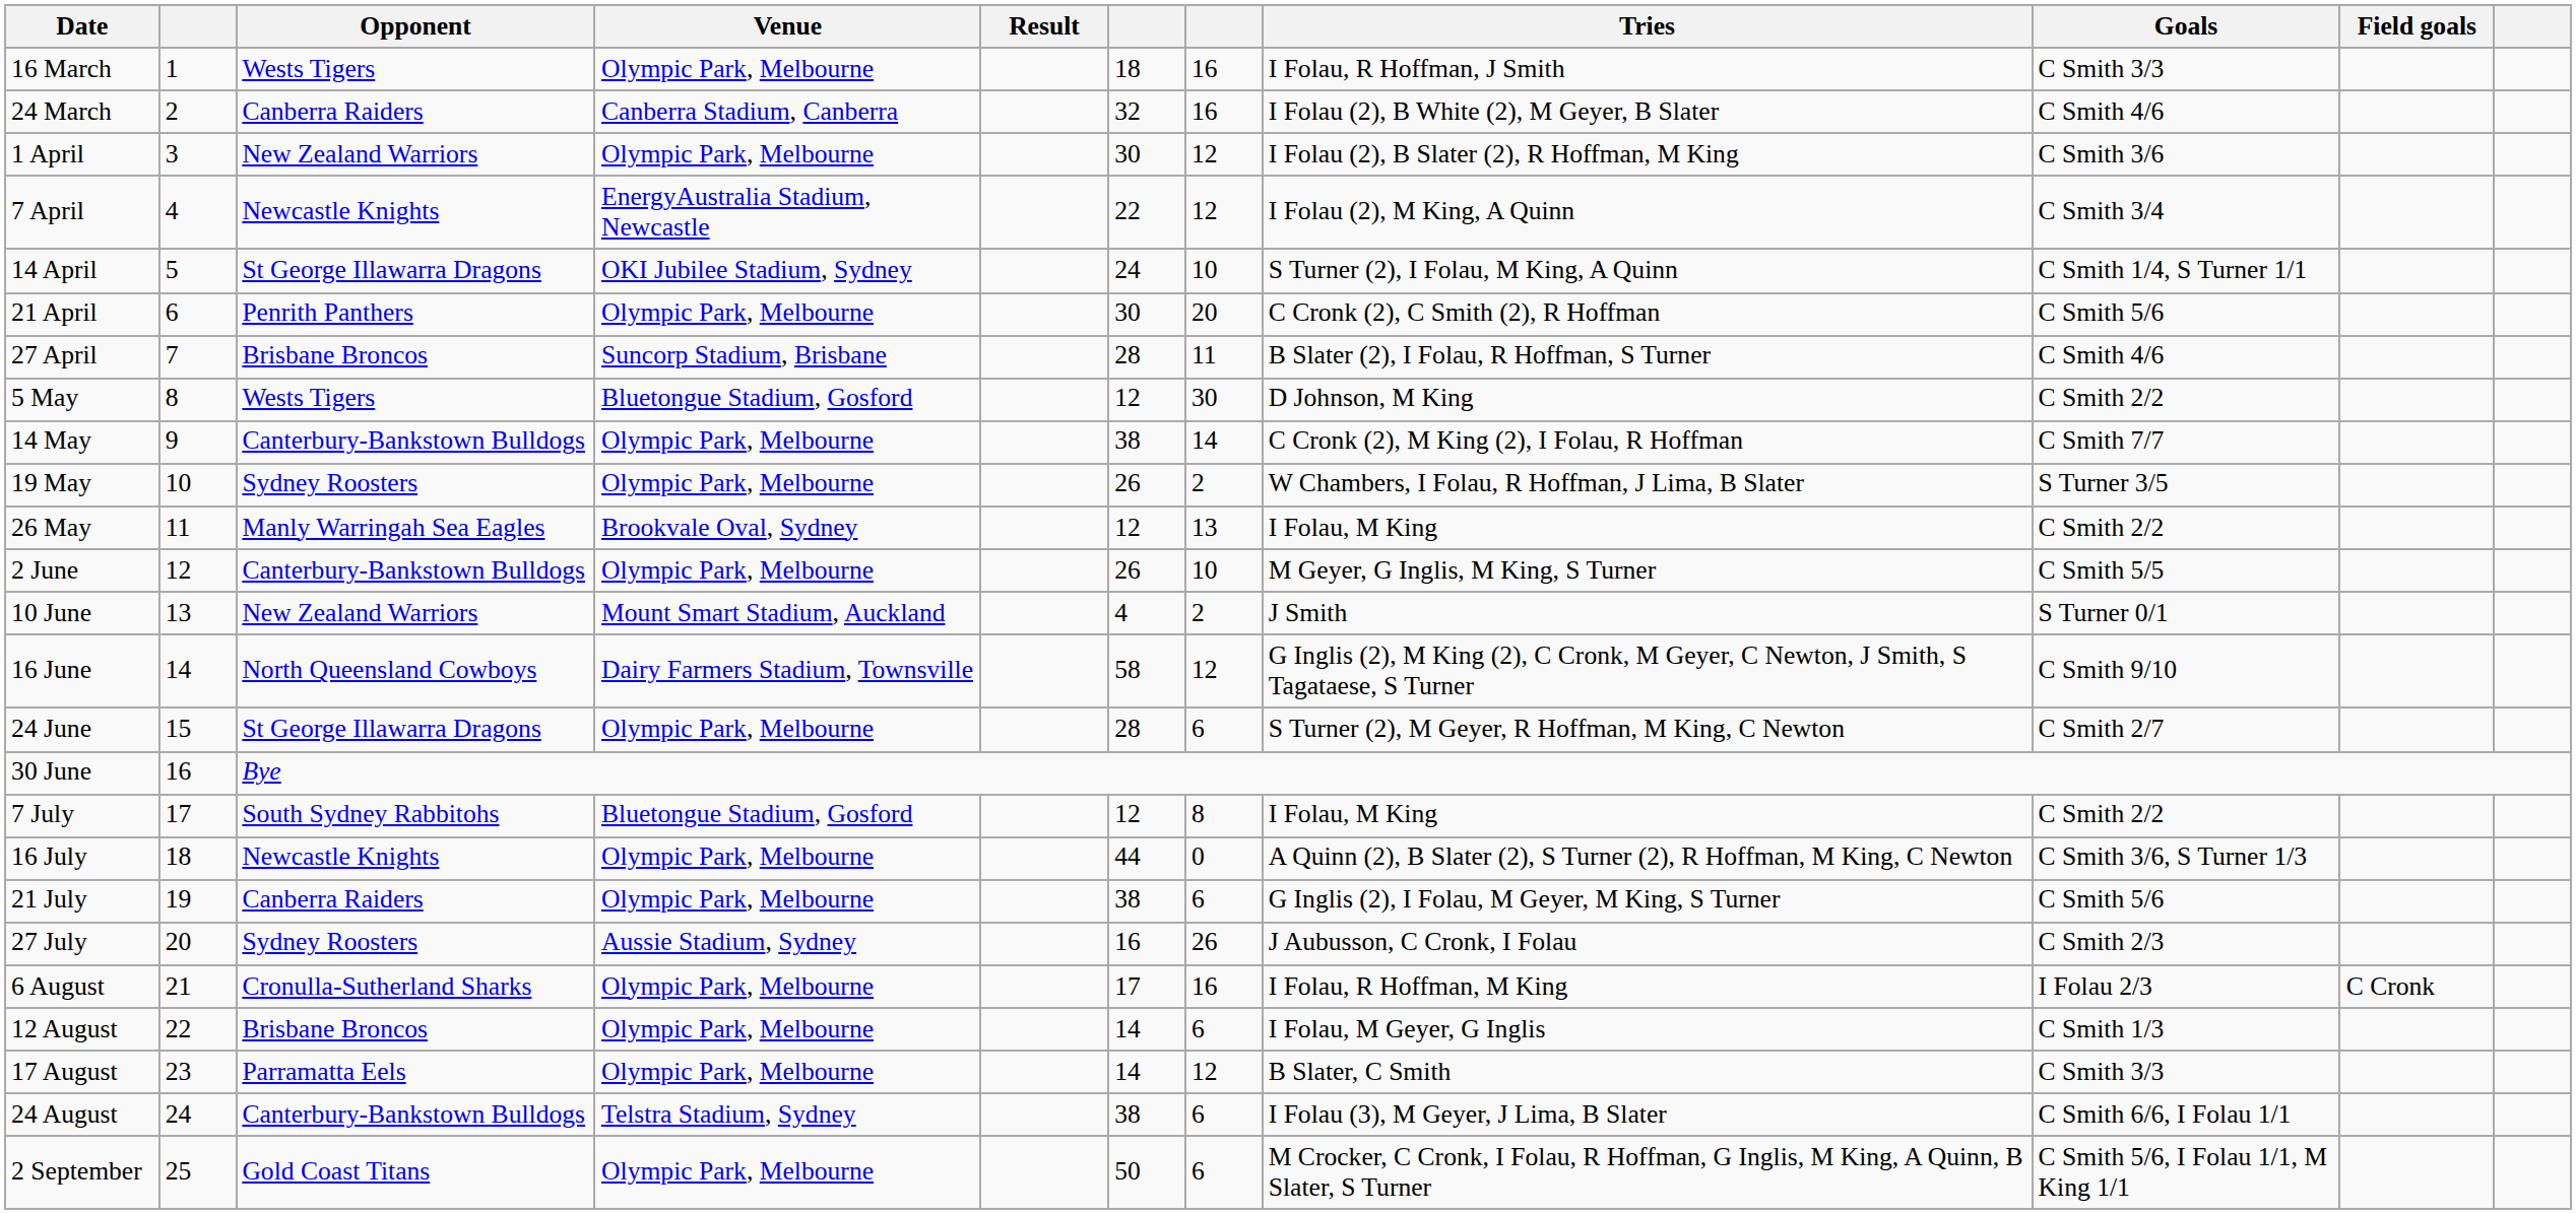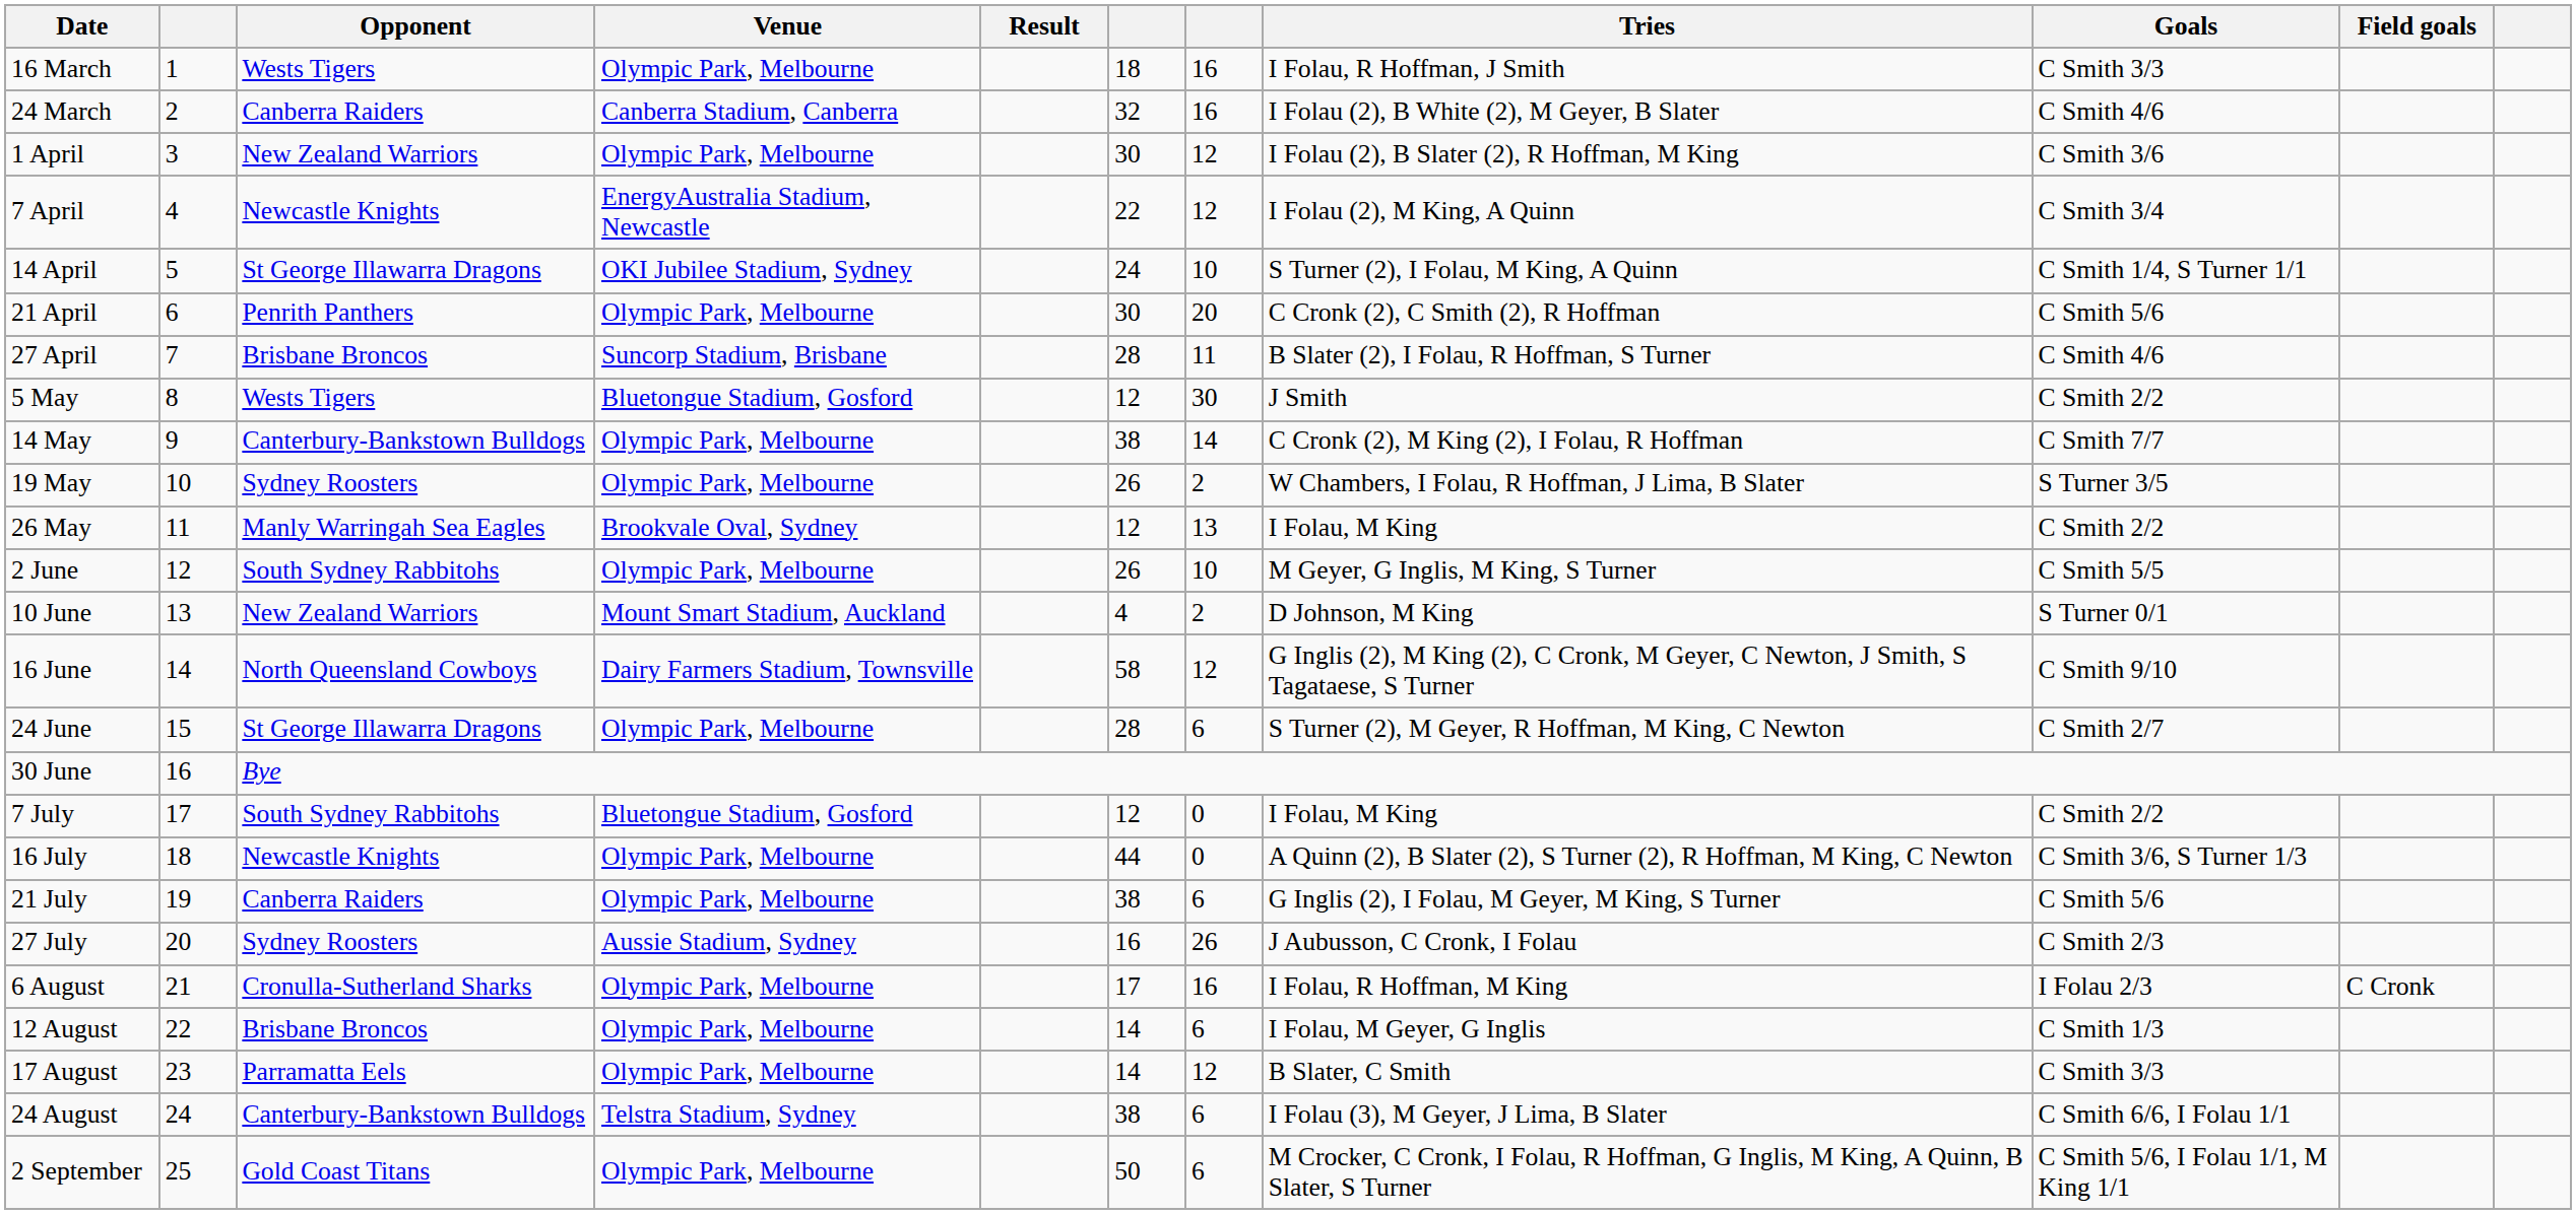5 May | Tries: D Johnson, M King -> J Smith
2 June | Opponent: Canterbury-Bankstown Bulldogs -> South Sydney Rabbitohs
10 June | Tries: J Smith -> D Johnson, M King
7 July | column 7: 8 -> 0
